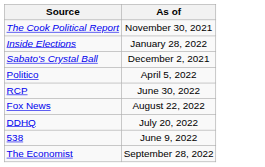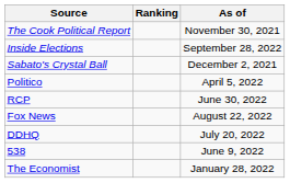+ column: Ranking
Inside Elections | As of: January 28, 2022 -> September 28, 2022
The Economist | As of: September 28, 2022 -> January 28, 2022
